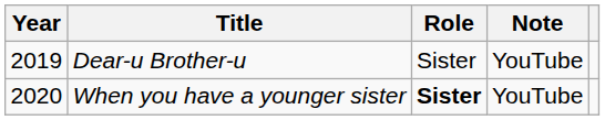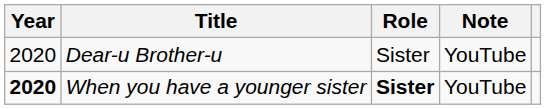Dear-u Brother-u | Year: 2019 -> 2020
When you have a younger sister | Year: normal -> bold
